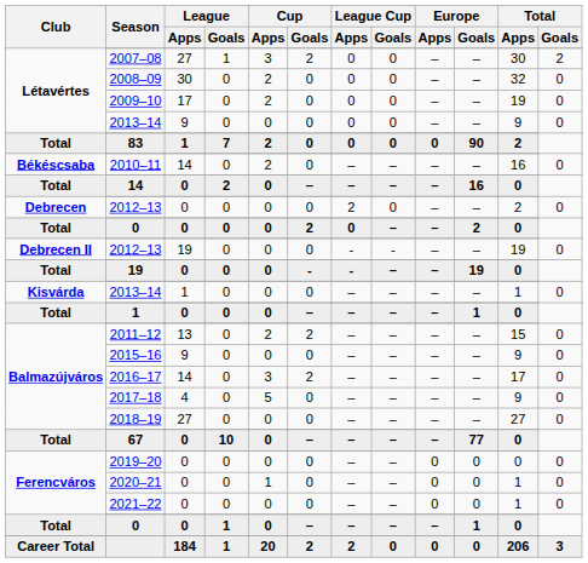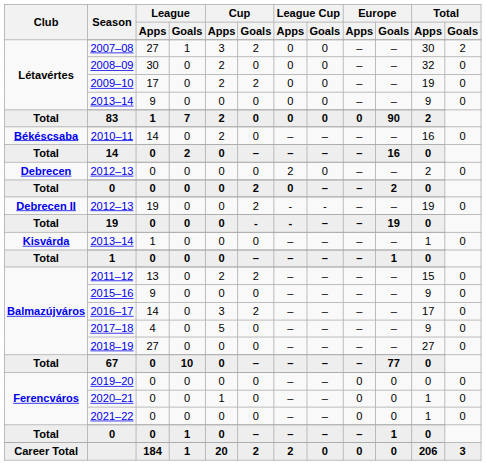2009–10 | Cup / Goals: 0 -> 2
Debrecen II / 2012–13 | Cup / Goals: 0 -> 2
